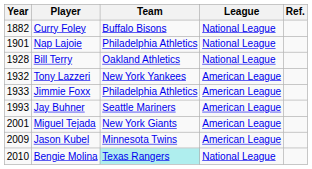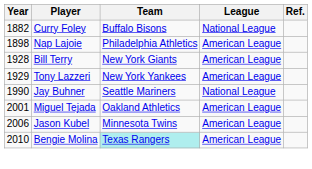Nap Lajoie | Year: 1901 -> 1898
Nap Lajoie | League: National League -> American League
Bill Terry | Team: Oakland Athletics -> New York Giants
Bill Terry | League: National League -> American League
Tony Lazzeri | Year: 1932 -> 1929
- row: 1933 | Jimmie Foxx | Philadelphia Athletics | American League
Jay Buhner | Year: 1993 -> 1990
Jay Buhner | League: American League -> National League
Miguel Tejada | Team: New York Giants -> Oakland Athletics
Jason Kubel | Year: 2009 -> 2006
Bengie Molina | League: National League -> American League
